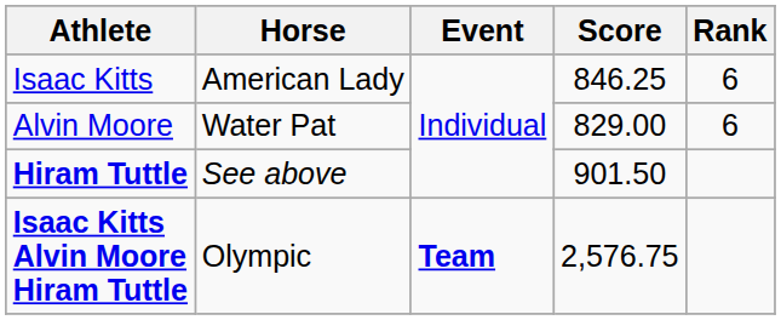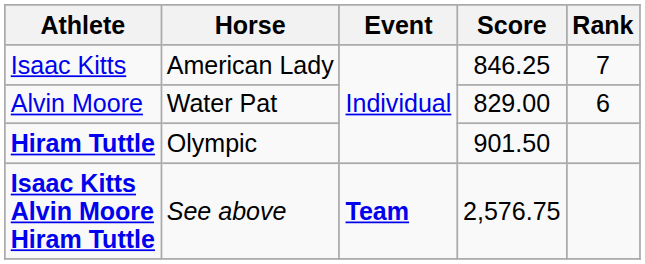Isaac Kitts | Rank: 6 -> 7
Hiram Tuttle | Horse: See above -> Olympic
Isaac Kitts Alvin Moore Hiram Tuttle | Horse: Olympic -> See above
